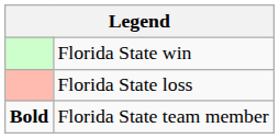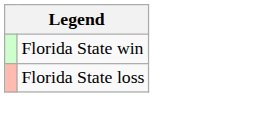- row: Bold | Florida State team member
